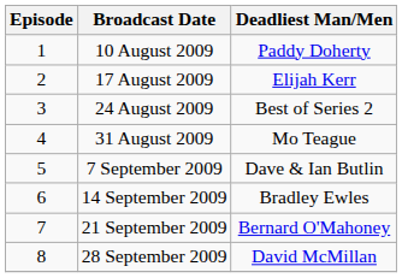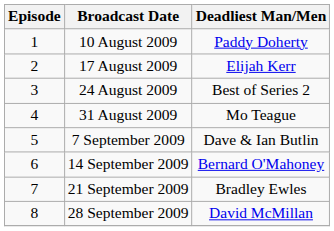14 September 2009 | Deadliest Man/Men: Bradley Ewles -> Bernard O'Mahoney
21 September 2009 | Deadliest Man/Men: Bernard O'Mahoney -> Bradley Ewles
